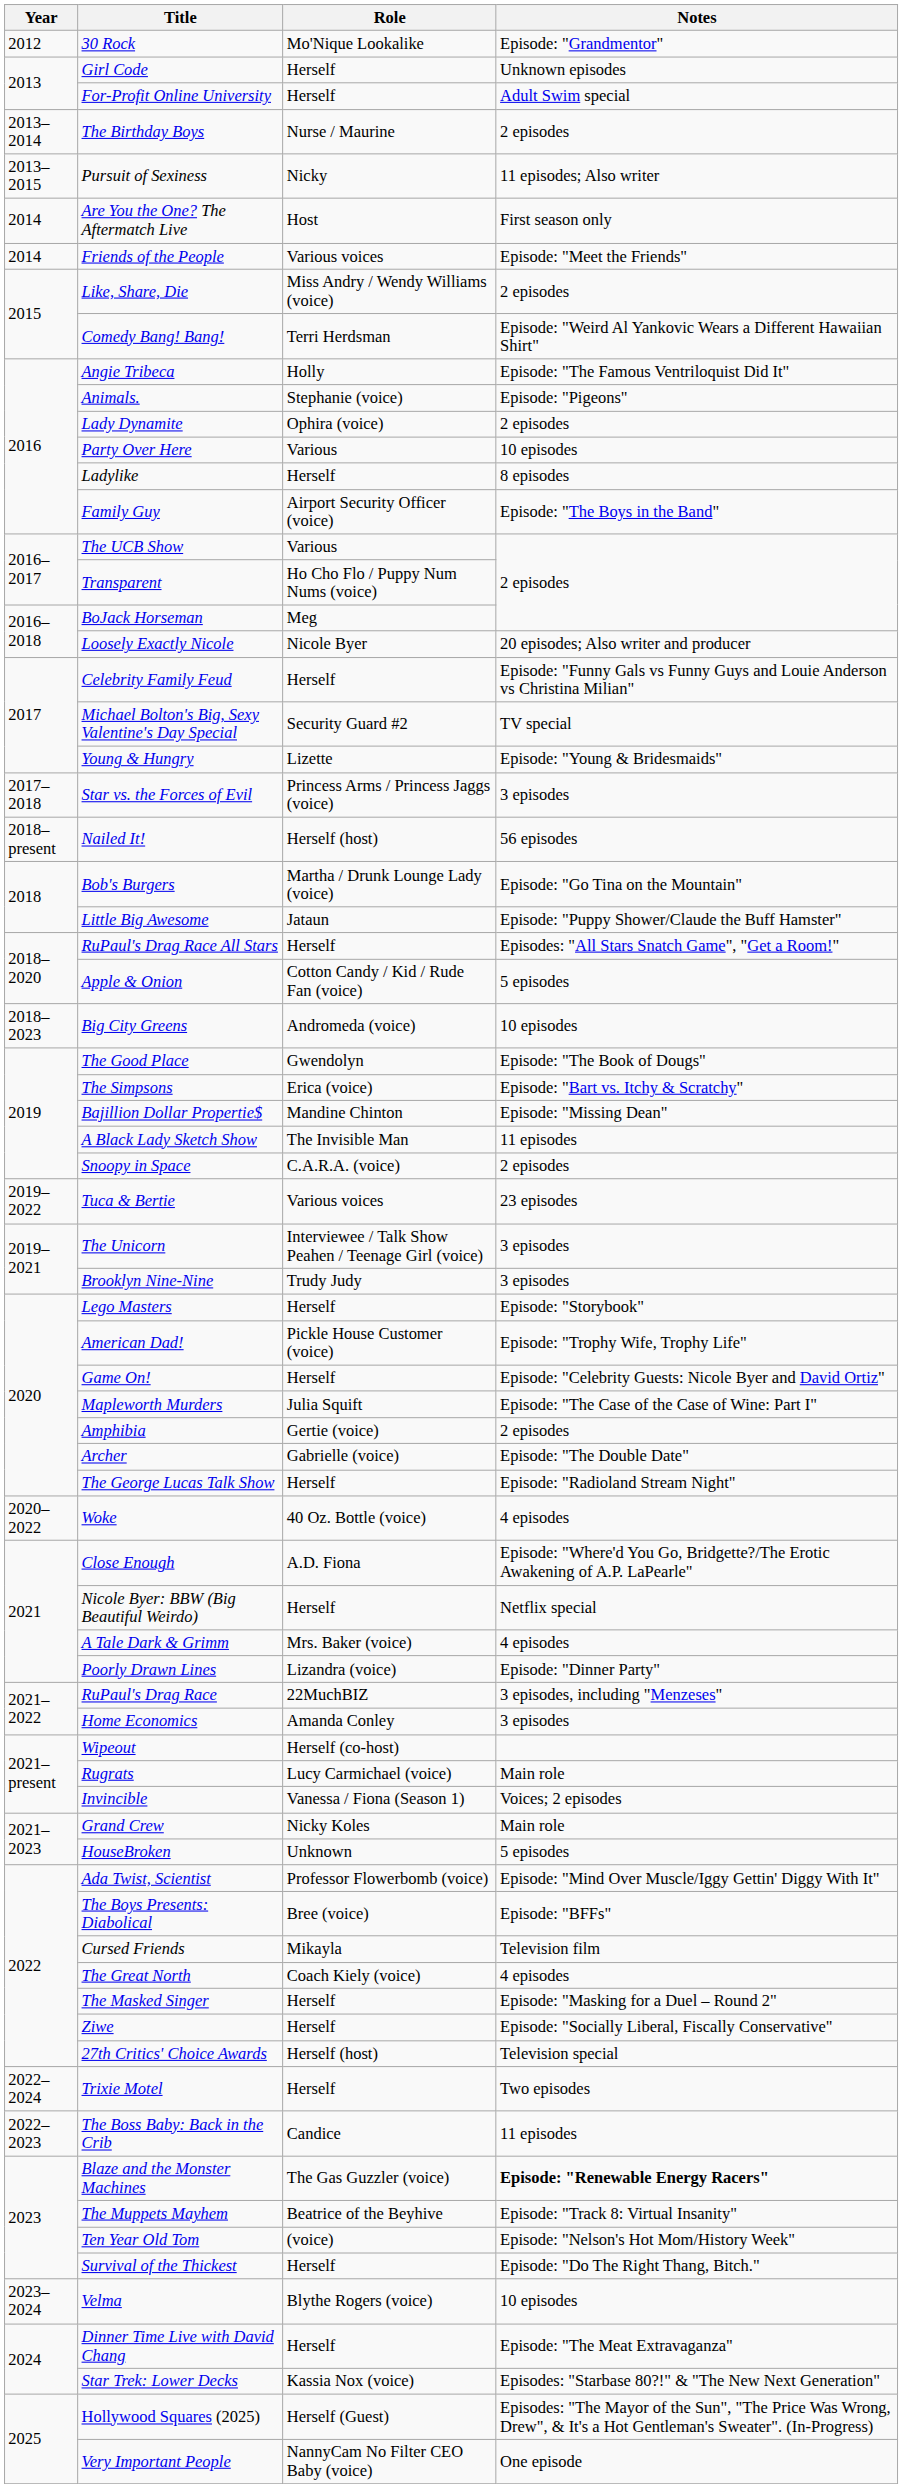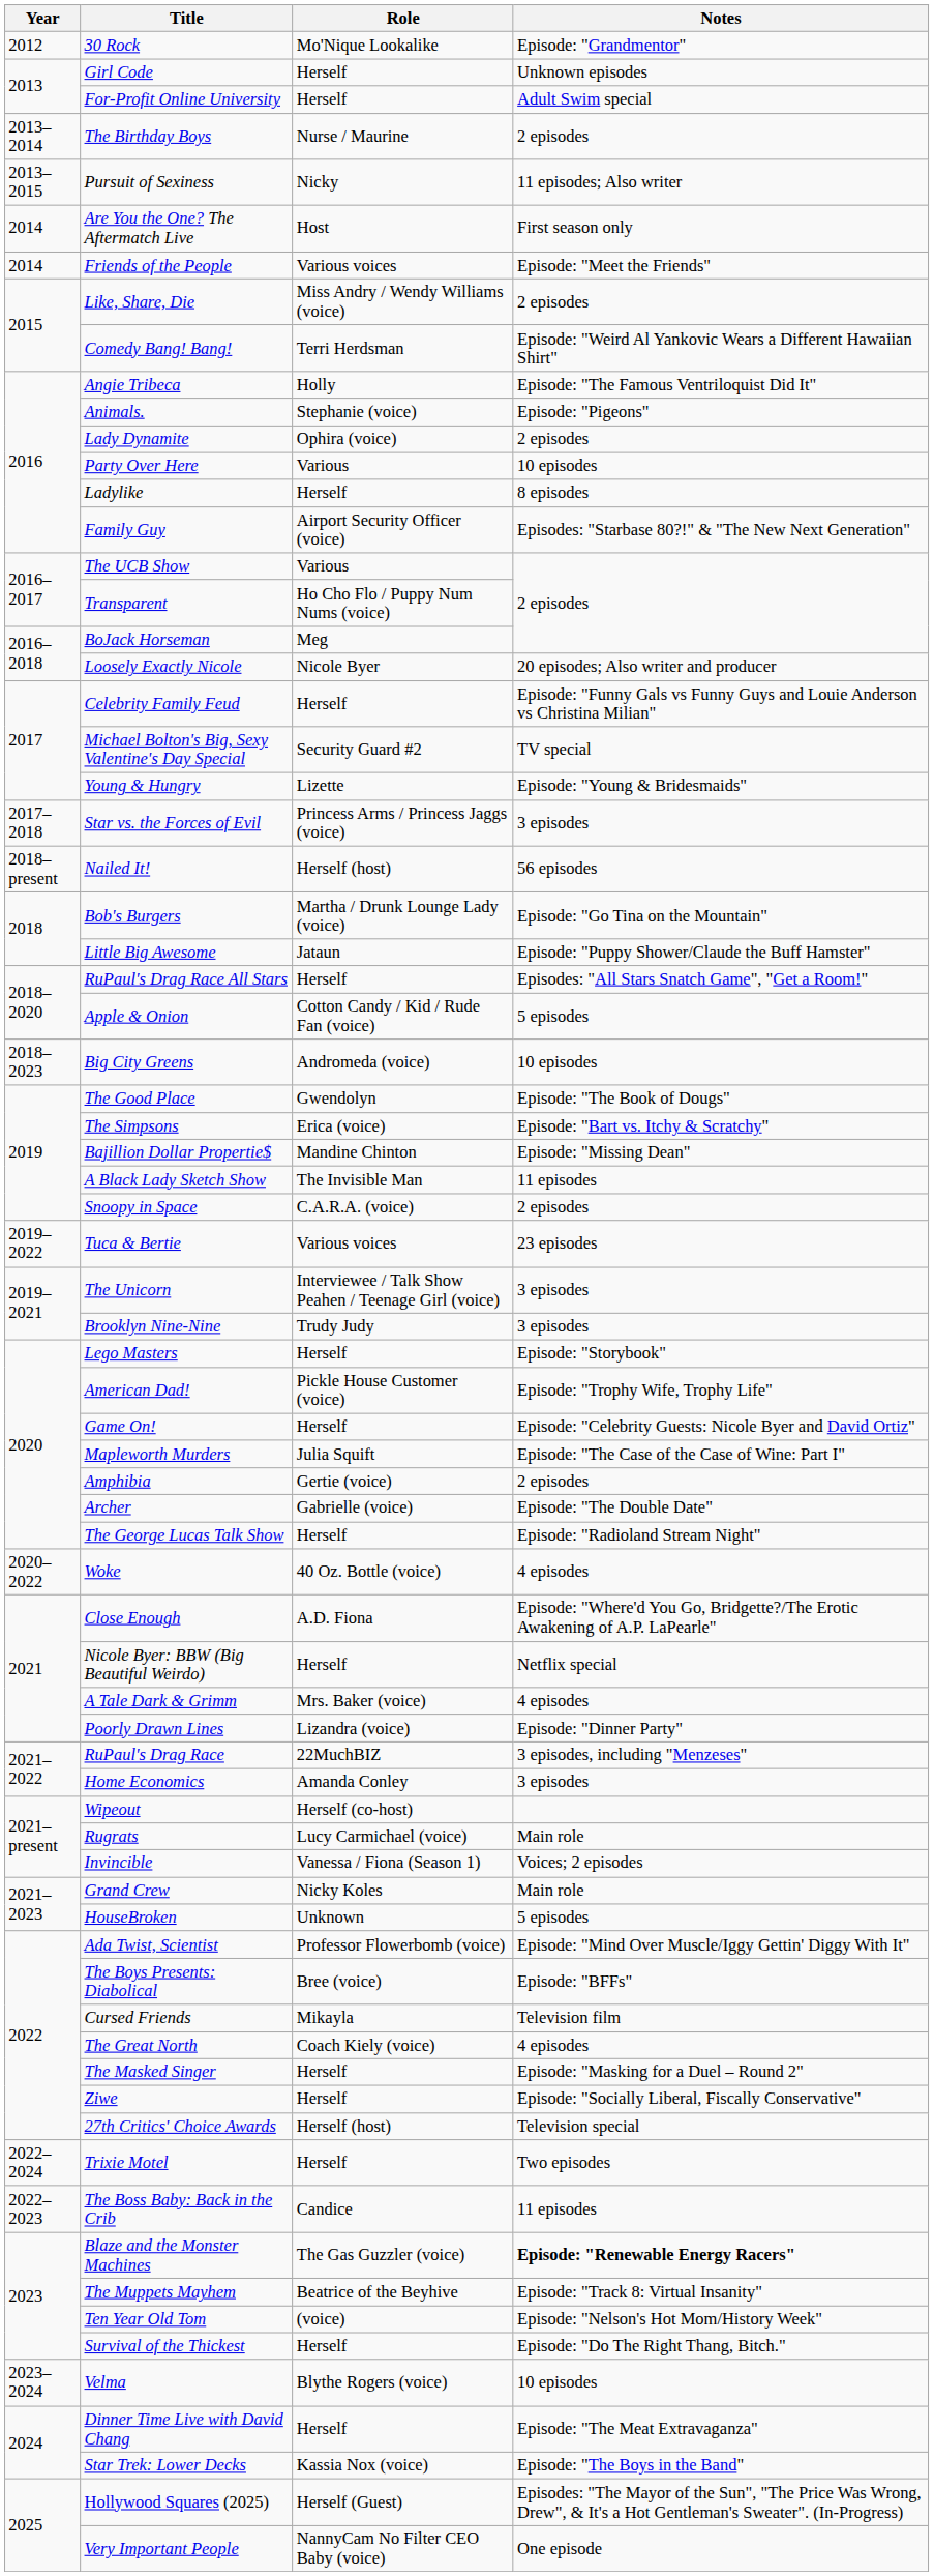Family Guy | Notes: Episode: "The Boys in the Band" -> Episodes: "Starbase 80?!" & "The New Next Generation"
Star Trek: Lower Decks | Notes: Episodes: "Starbase 80?!" & "The New Next Generation" -> Episode: "The Boys in the Band"
